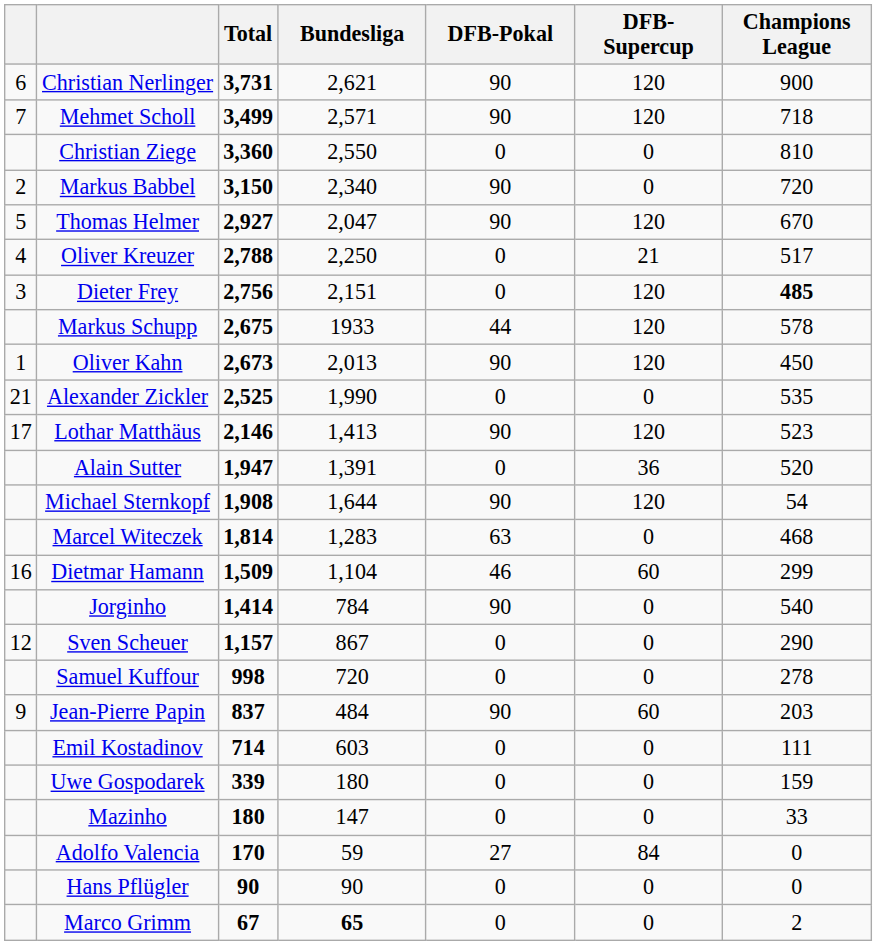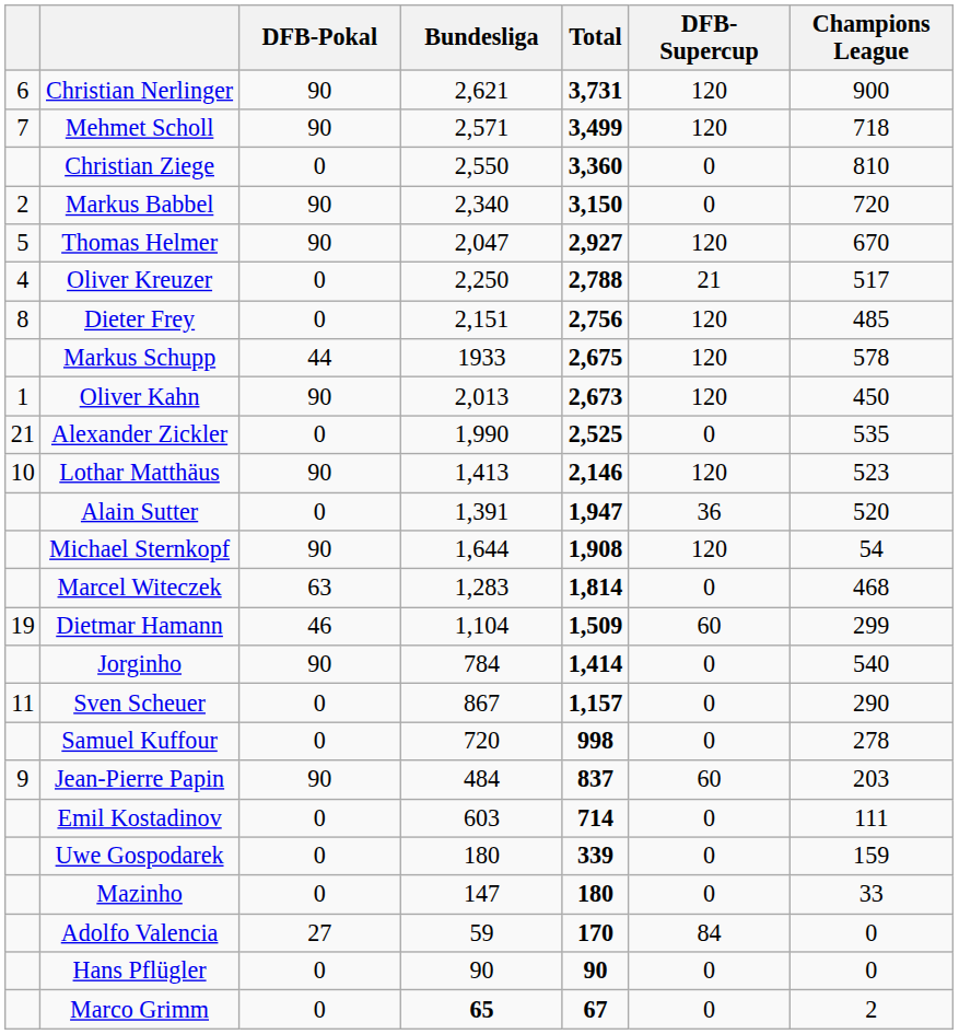columns swapped: Total <-> DFB-Pokal
Dieter Frey | column 1: 3 -> 8
Dieter Frey | Champions League: bold -> normal
Lothar Matthäus | column 1: 17 -> 10
Dietmar Hamann | column 1: 16 -> 19
Sven Scheuer | column 1: 12 -> 11
